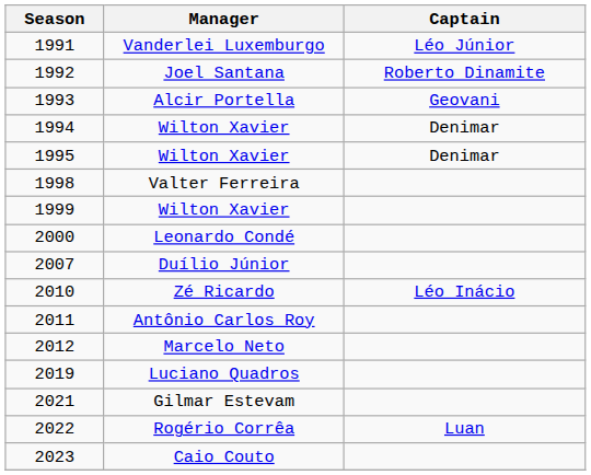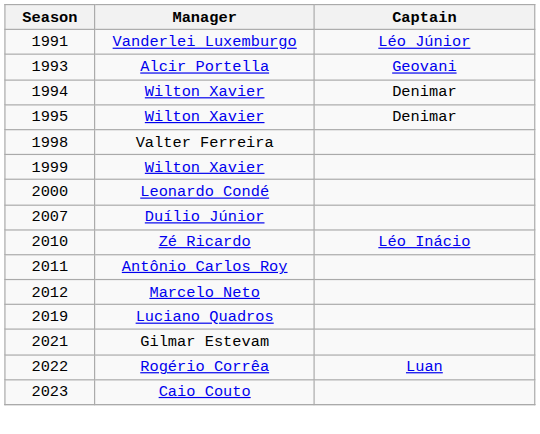- row: 1992 | Joel Santana | Roberto Dinamite
